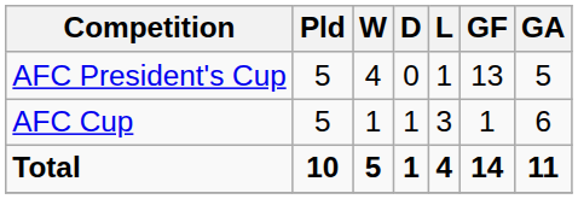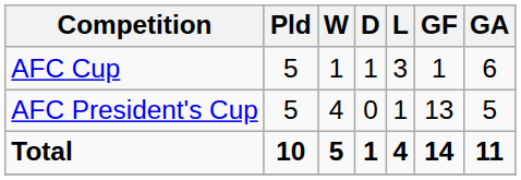rows swapped: AFC President's Cup <-> AFC Cup
